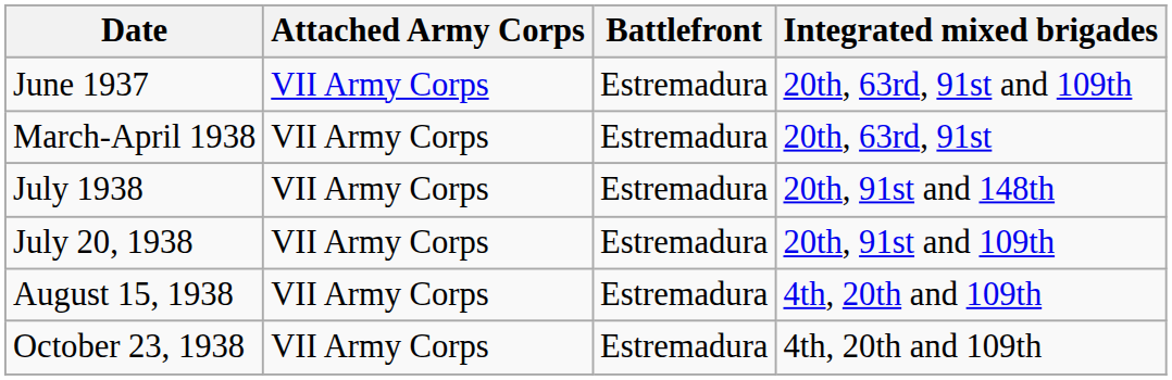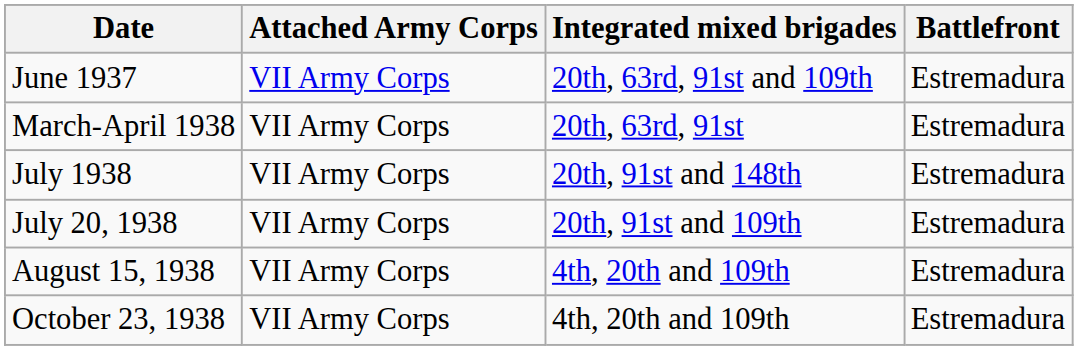columns swapped: Integrated mixed brigades <-> Battlefront
